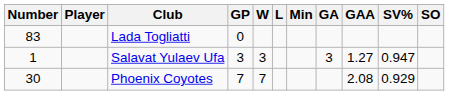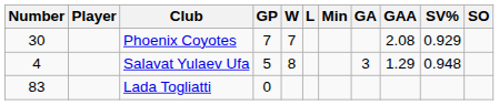rows swapped: Phoenix Coyotes <-> Lada Togliatti
Salavat Yulaev Ufa | Number: 1 -> 4
Salavat Yulaev Ufa | GP: 3 -> 5
Salavat Yulaev Ufa | W: 3 -> 8
Salavat Yulaev Ufa | GAA: 1.27 -> 1.29
Salavat Yulaev Ufa | SV%: 0.947 -> 0.948
